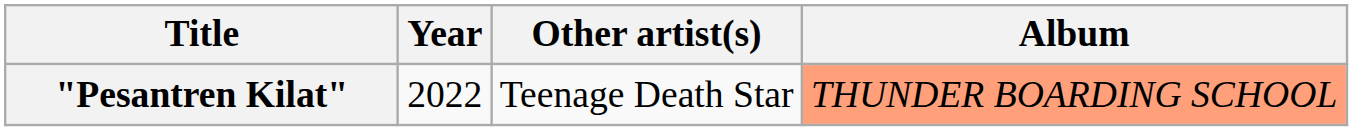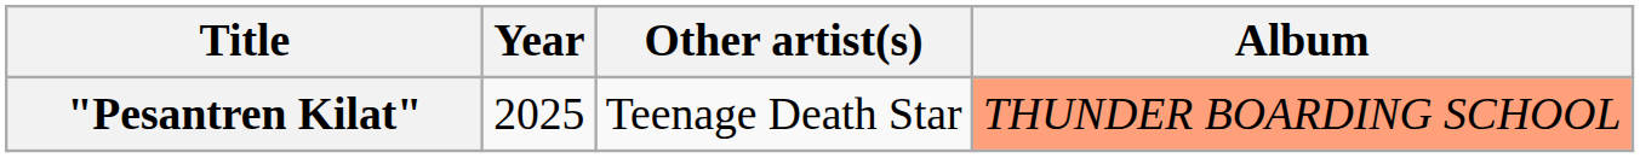"Pesantren Kilat" | Year: 2022 -> 2025
